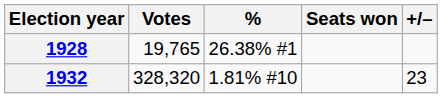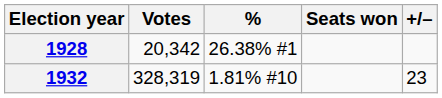1928 | Votes: 19,765 -> 20,342
1932 | Votes: 328,320 -> 328,319
